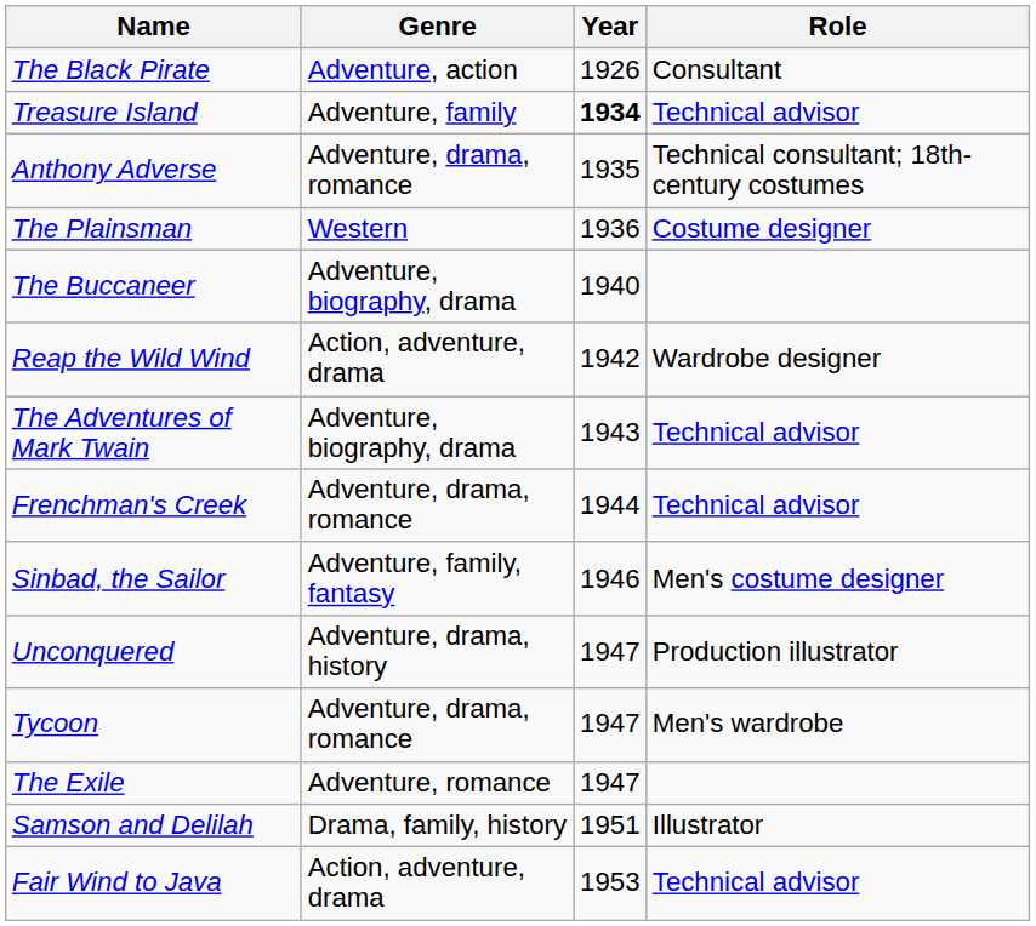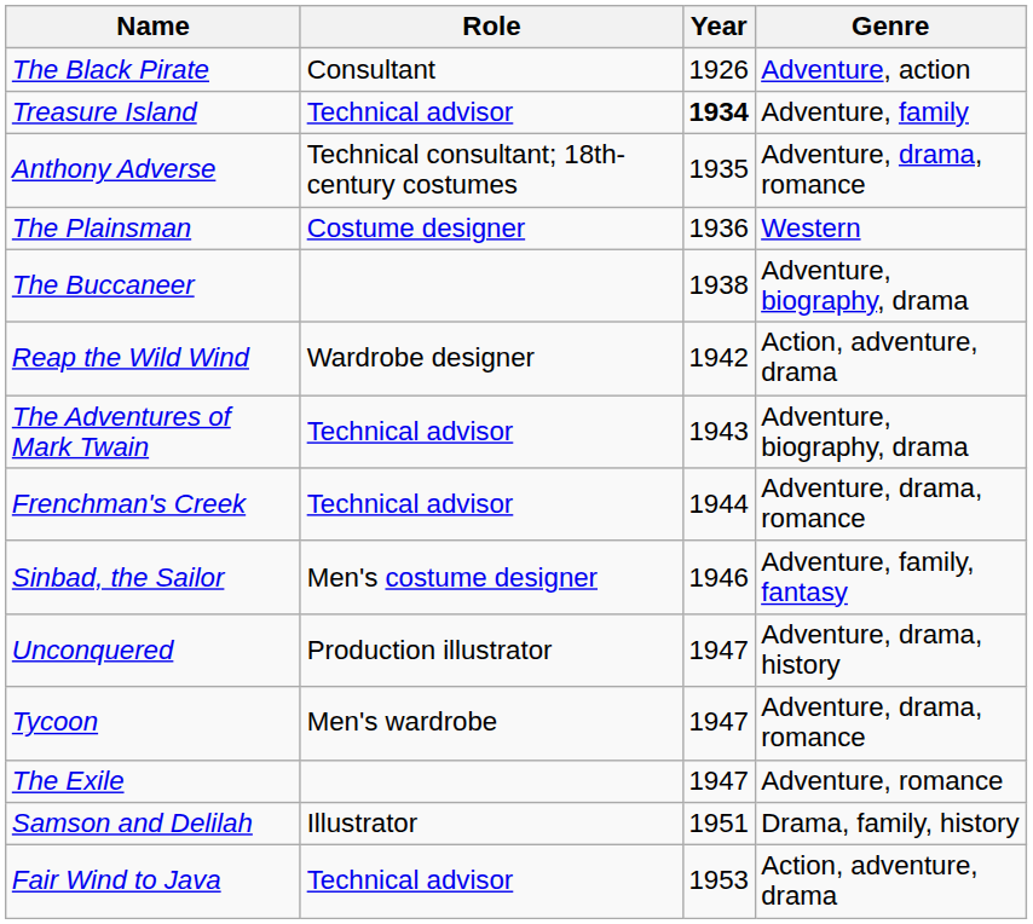columns swapped: Genre <-> Role
The Buccaneer | Year: 1940 -> 1938
